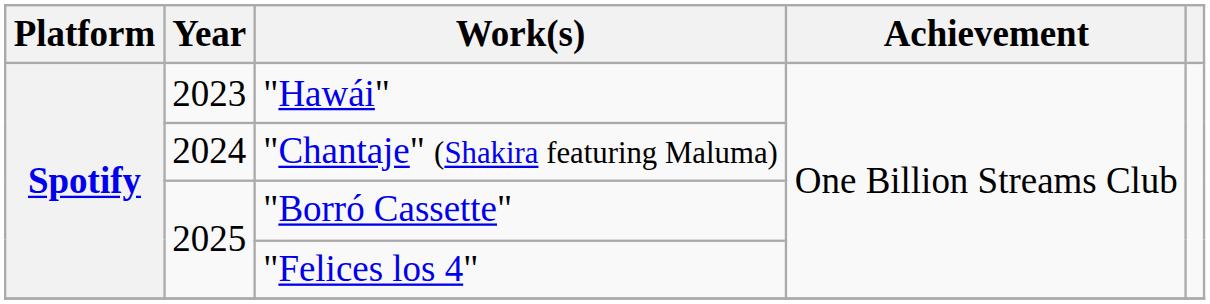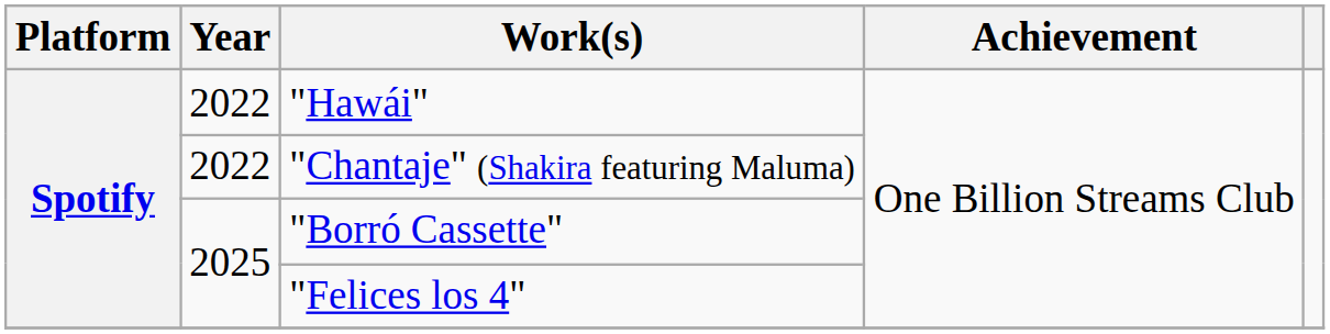"Hawái" | Year: 2023 -> 2022
"Chantaje" (Shakira featuring Maluma) | Year: 2024 -> 2022
